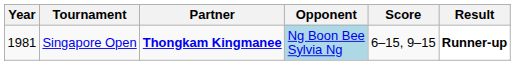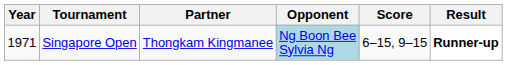Singapore Open | Year: 1981 -> 1971
Singapore Open | Partner: bold -> normal
